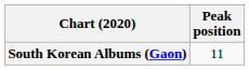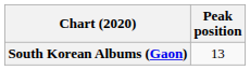South Korean Albums (Gaon) | Peak position: 11 -> 13
